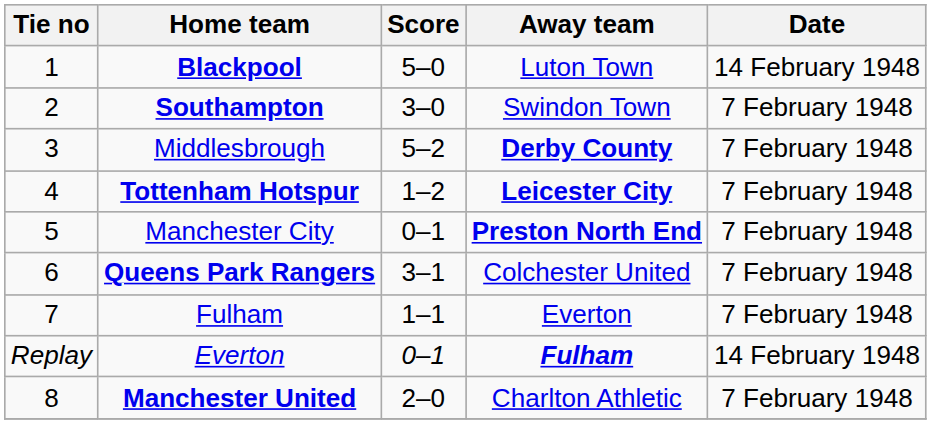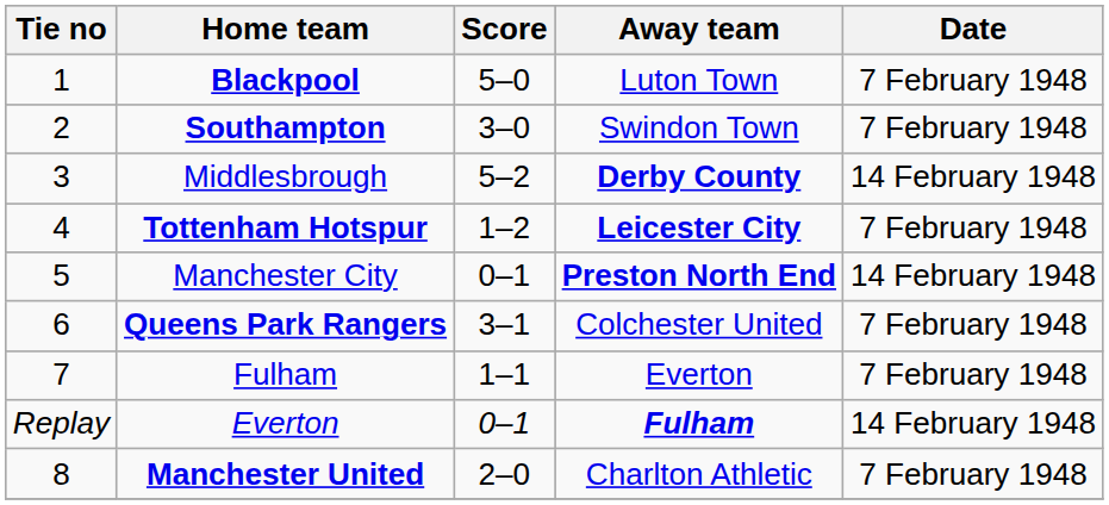Blackpool | Date: 14 February 1948 -> 7 February 1948
Middlesbrough | Date: 7 February 1948 -> 14 February 1948
Manchester City | Date: 7 February 1948 -> 14 February 1948
